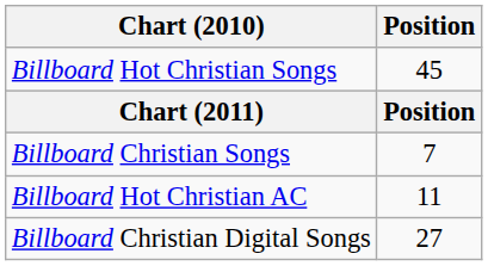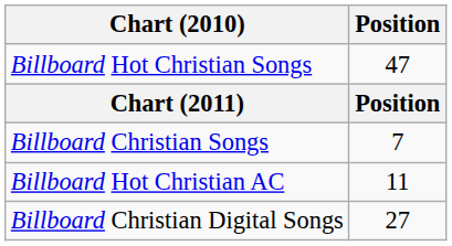Billboard Hot Christian Songs | Position: 45 -> 47
